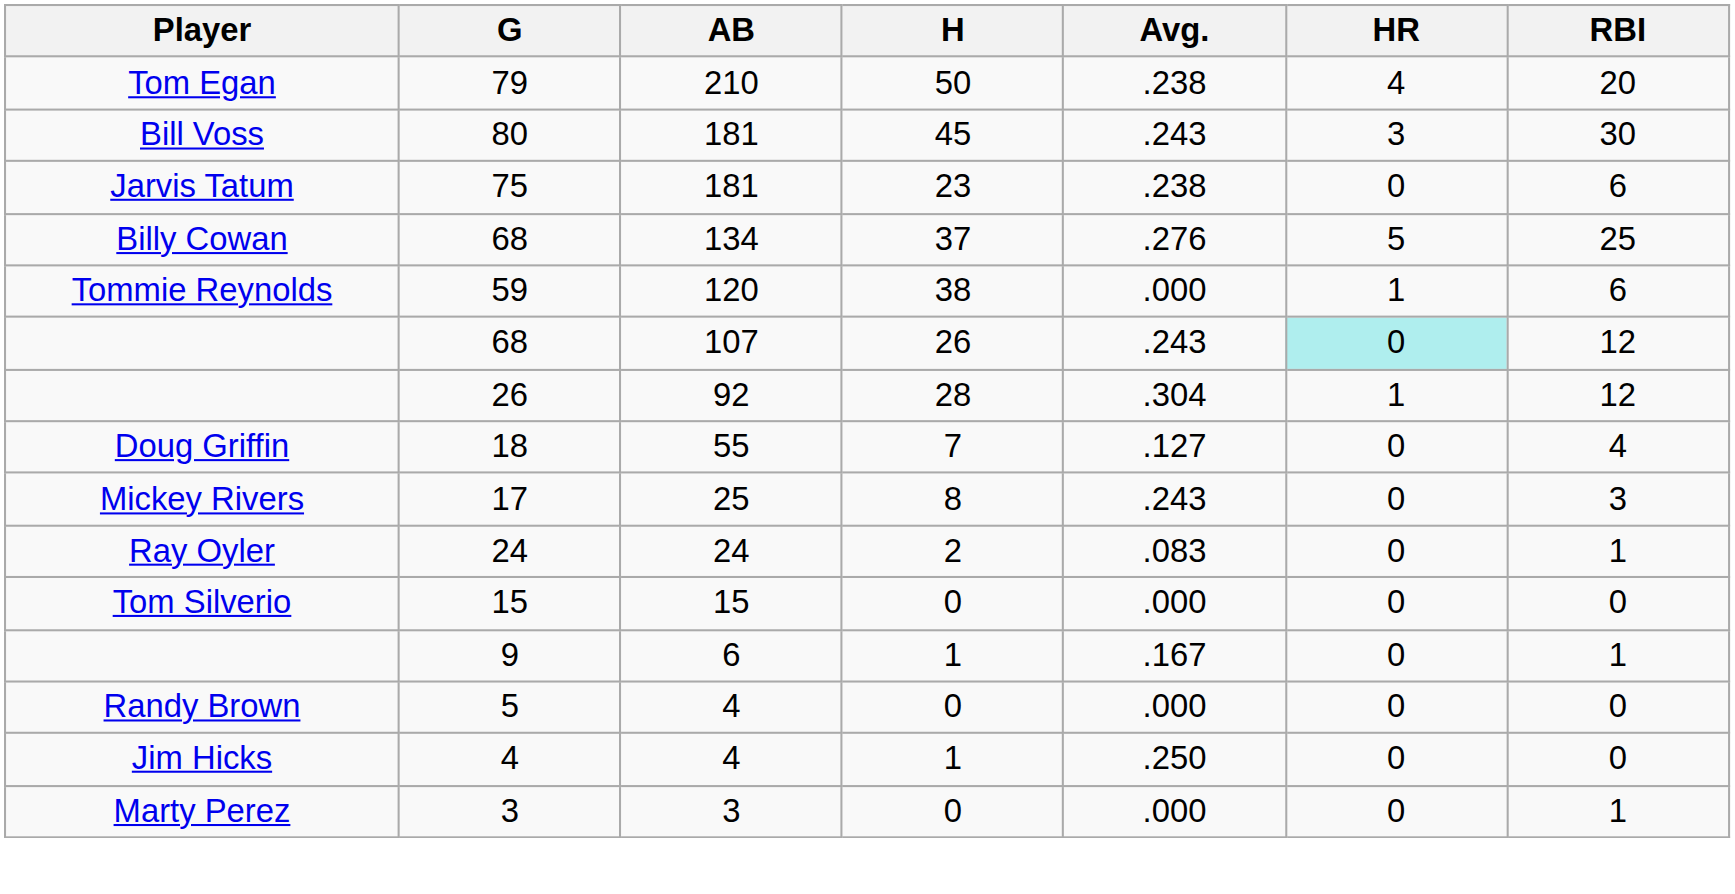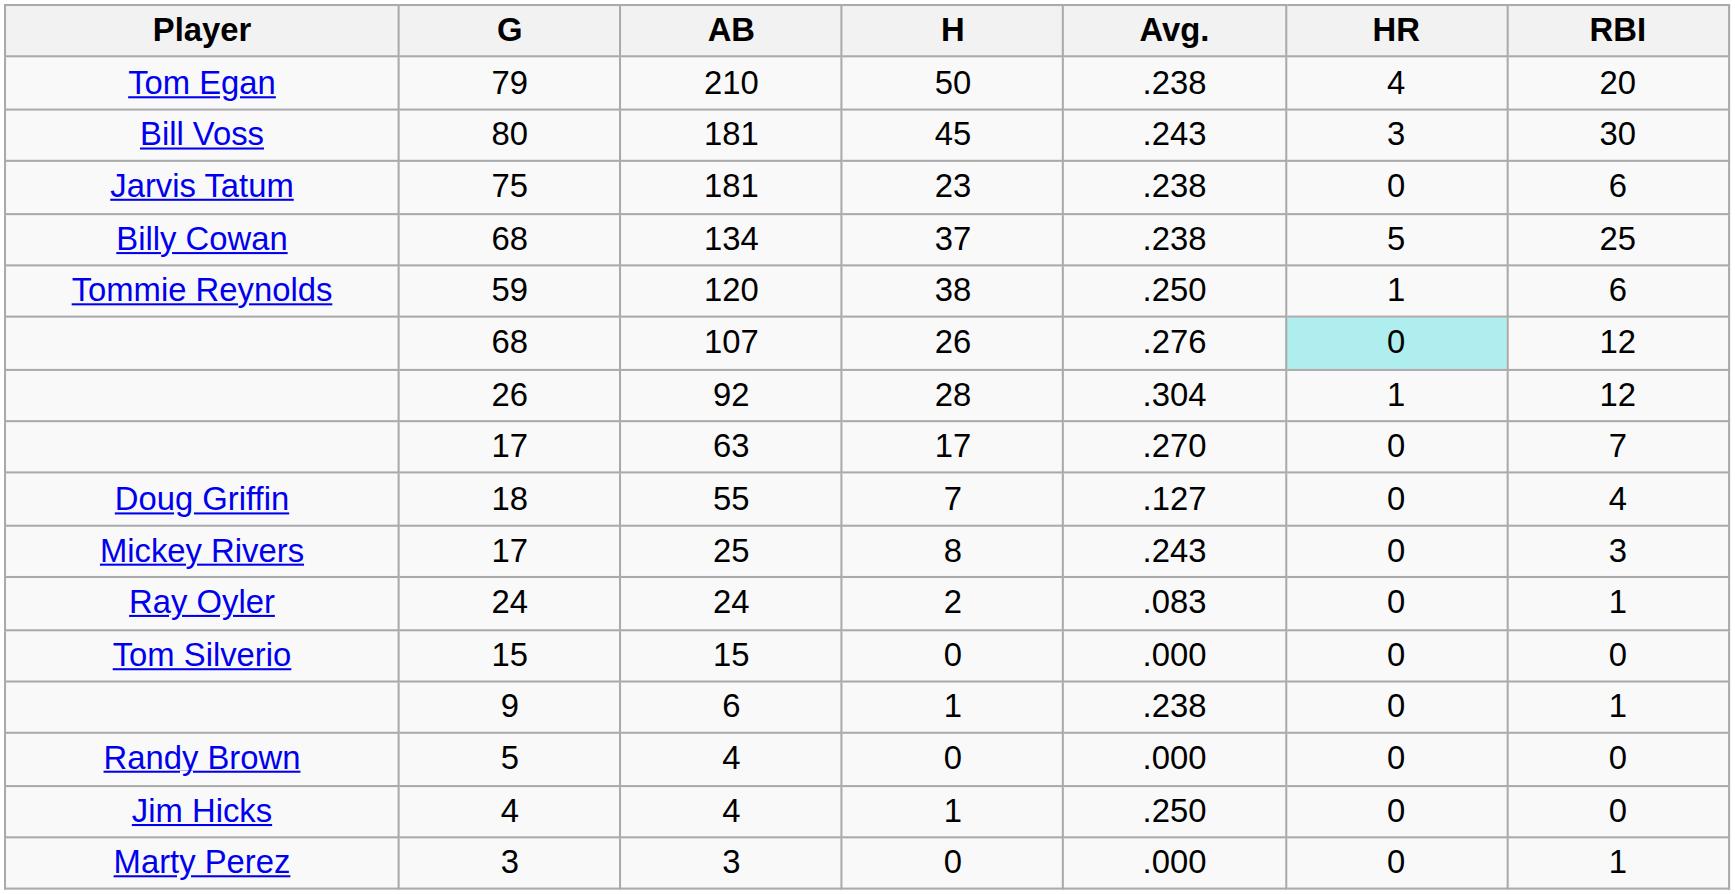68 / 134 | Avg.: .276 -> .238
59 | Avg.: .000 -> .250
68 / 107 | Avg.: .243 -> .276
+ row: 17 | 63 | 17 | .270 | 0 | 7
9 | Avg.: .167 -> .238
